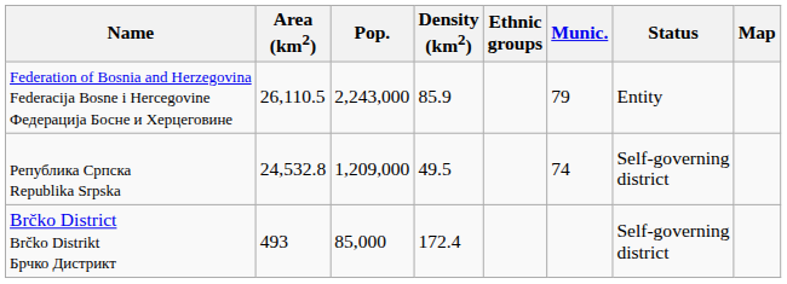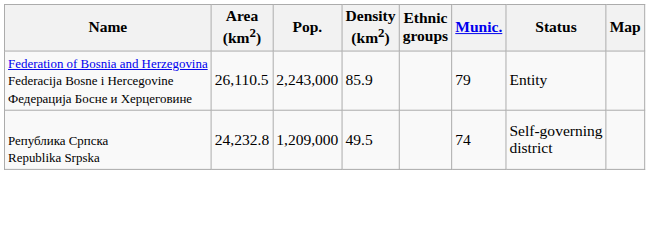Република Српска Republika Srpska | Area (km2): 24,532.8 -> 24,232.8
- row: Brčko District Brčko Distrikt Брчко Дистрикт | 493 | 85,000 | 172.4 | Self-governing district
